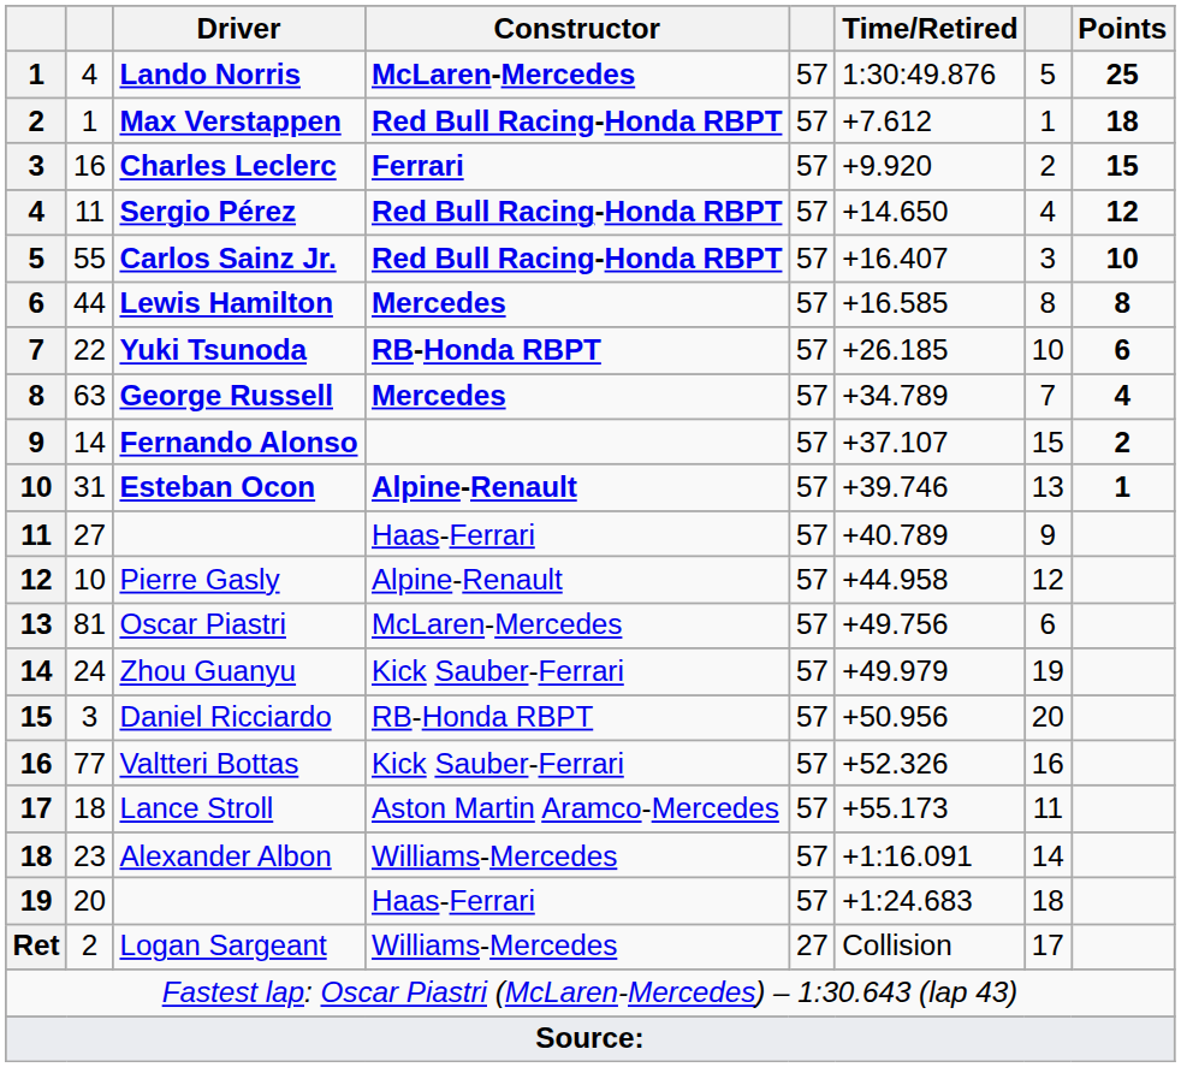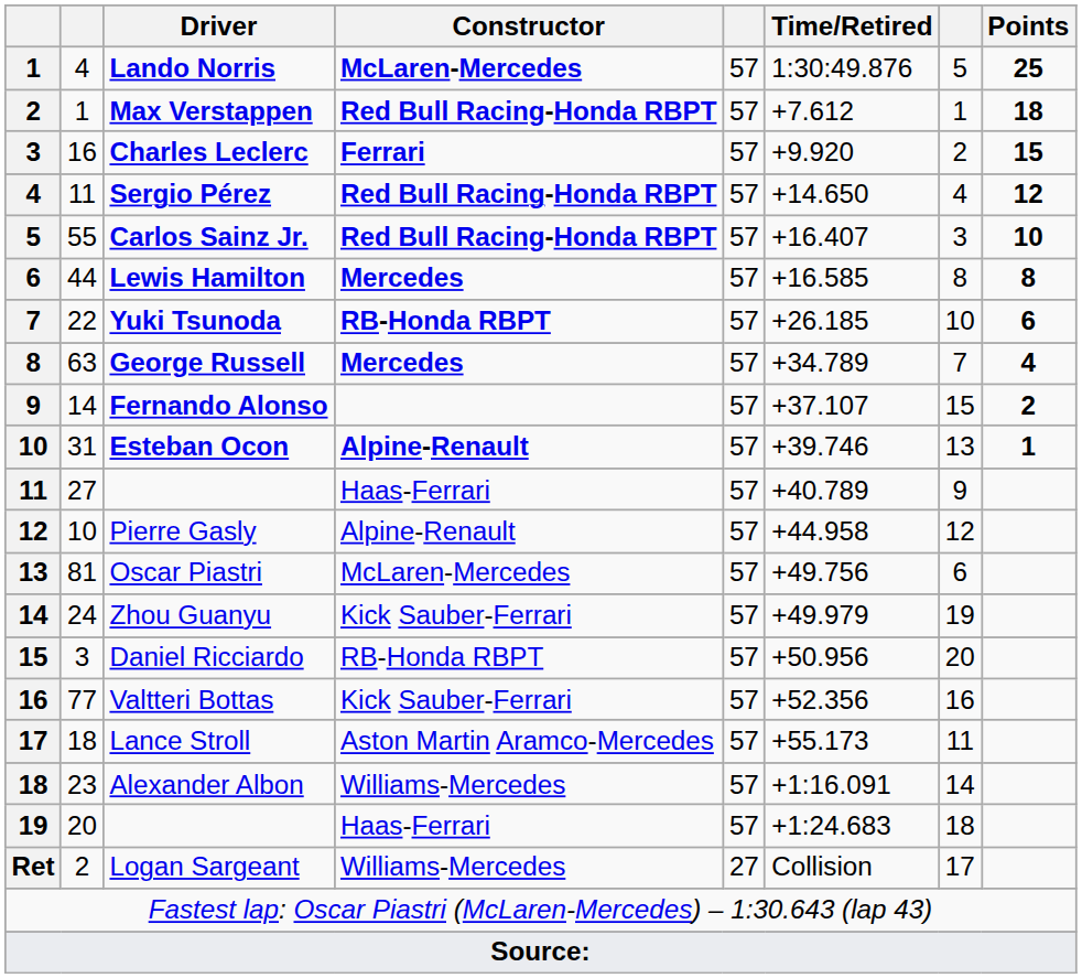Valtteri Bottas | Time/Retired: +52.326 -> +52.356
